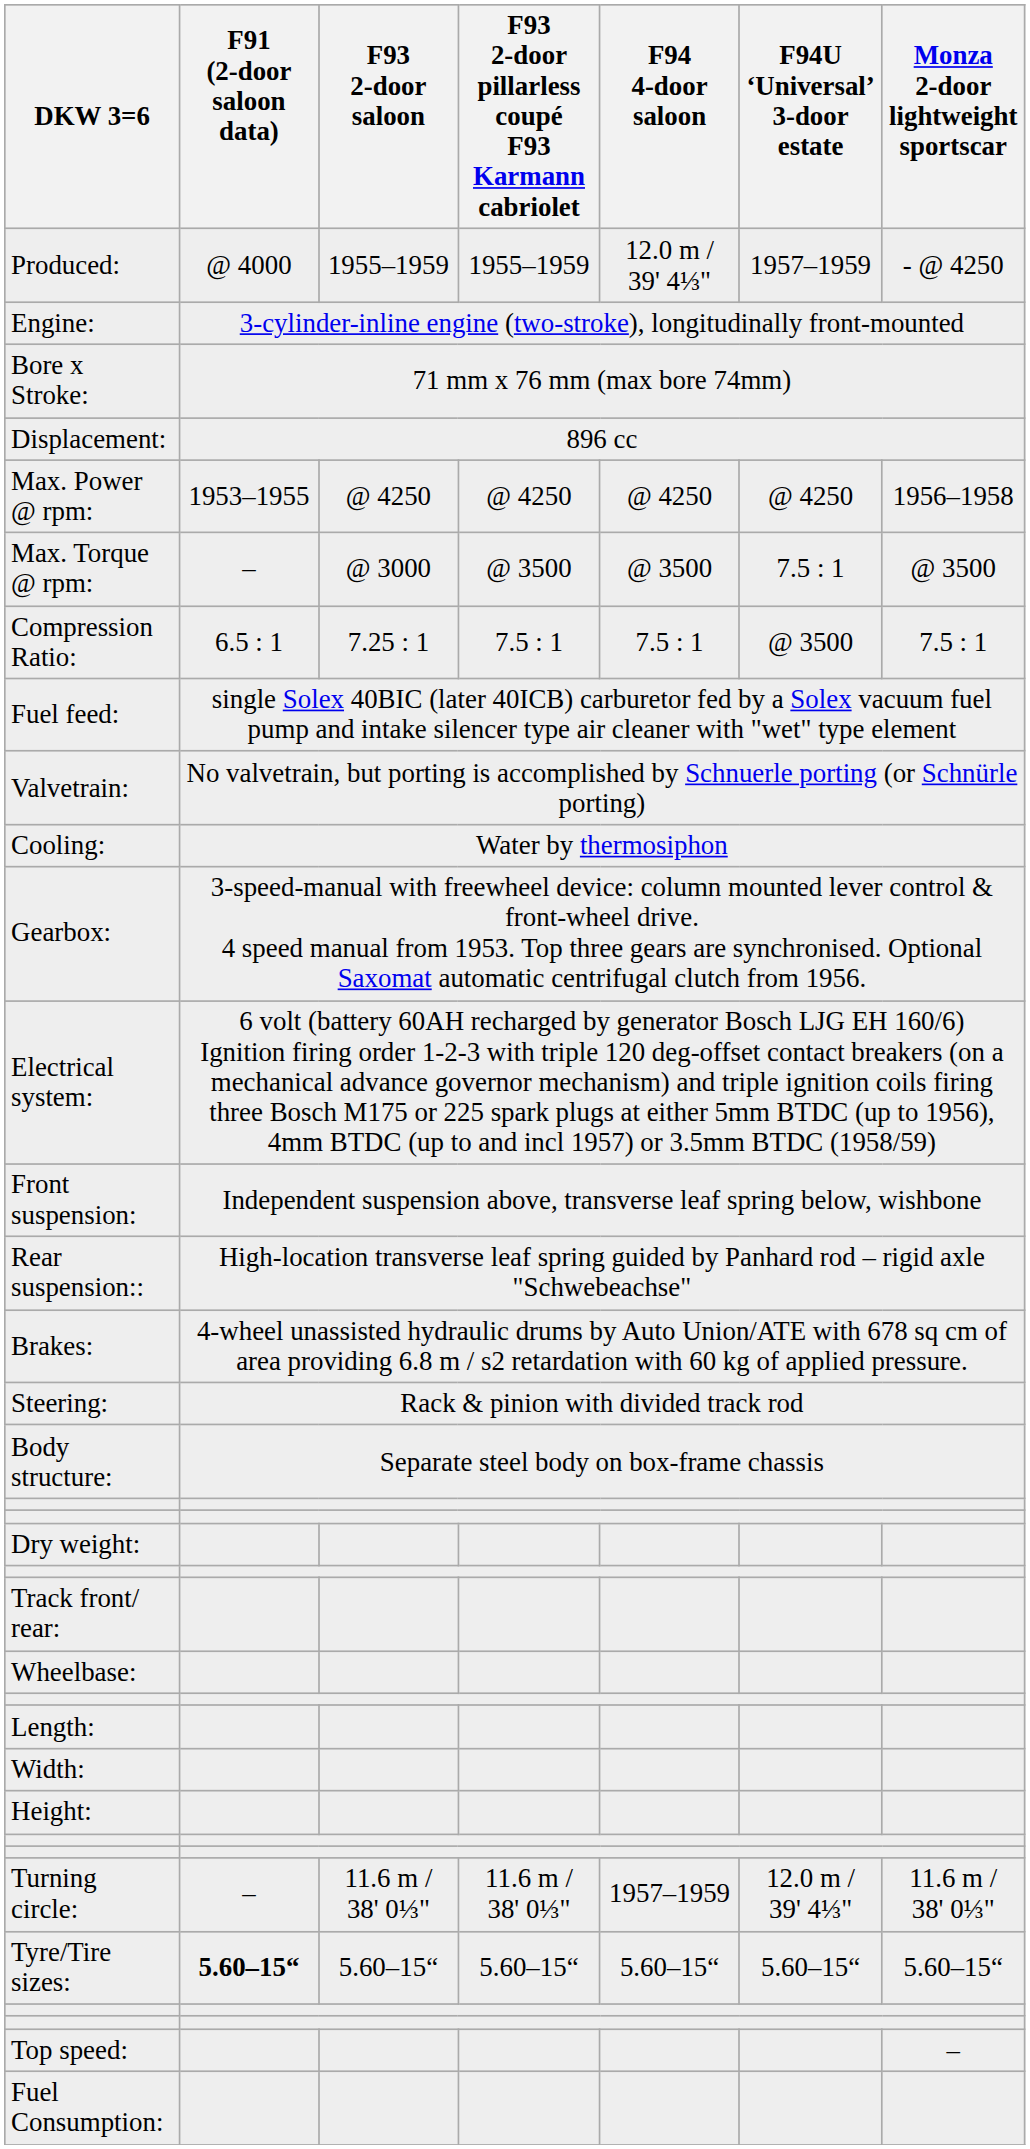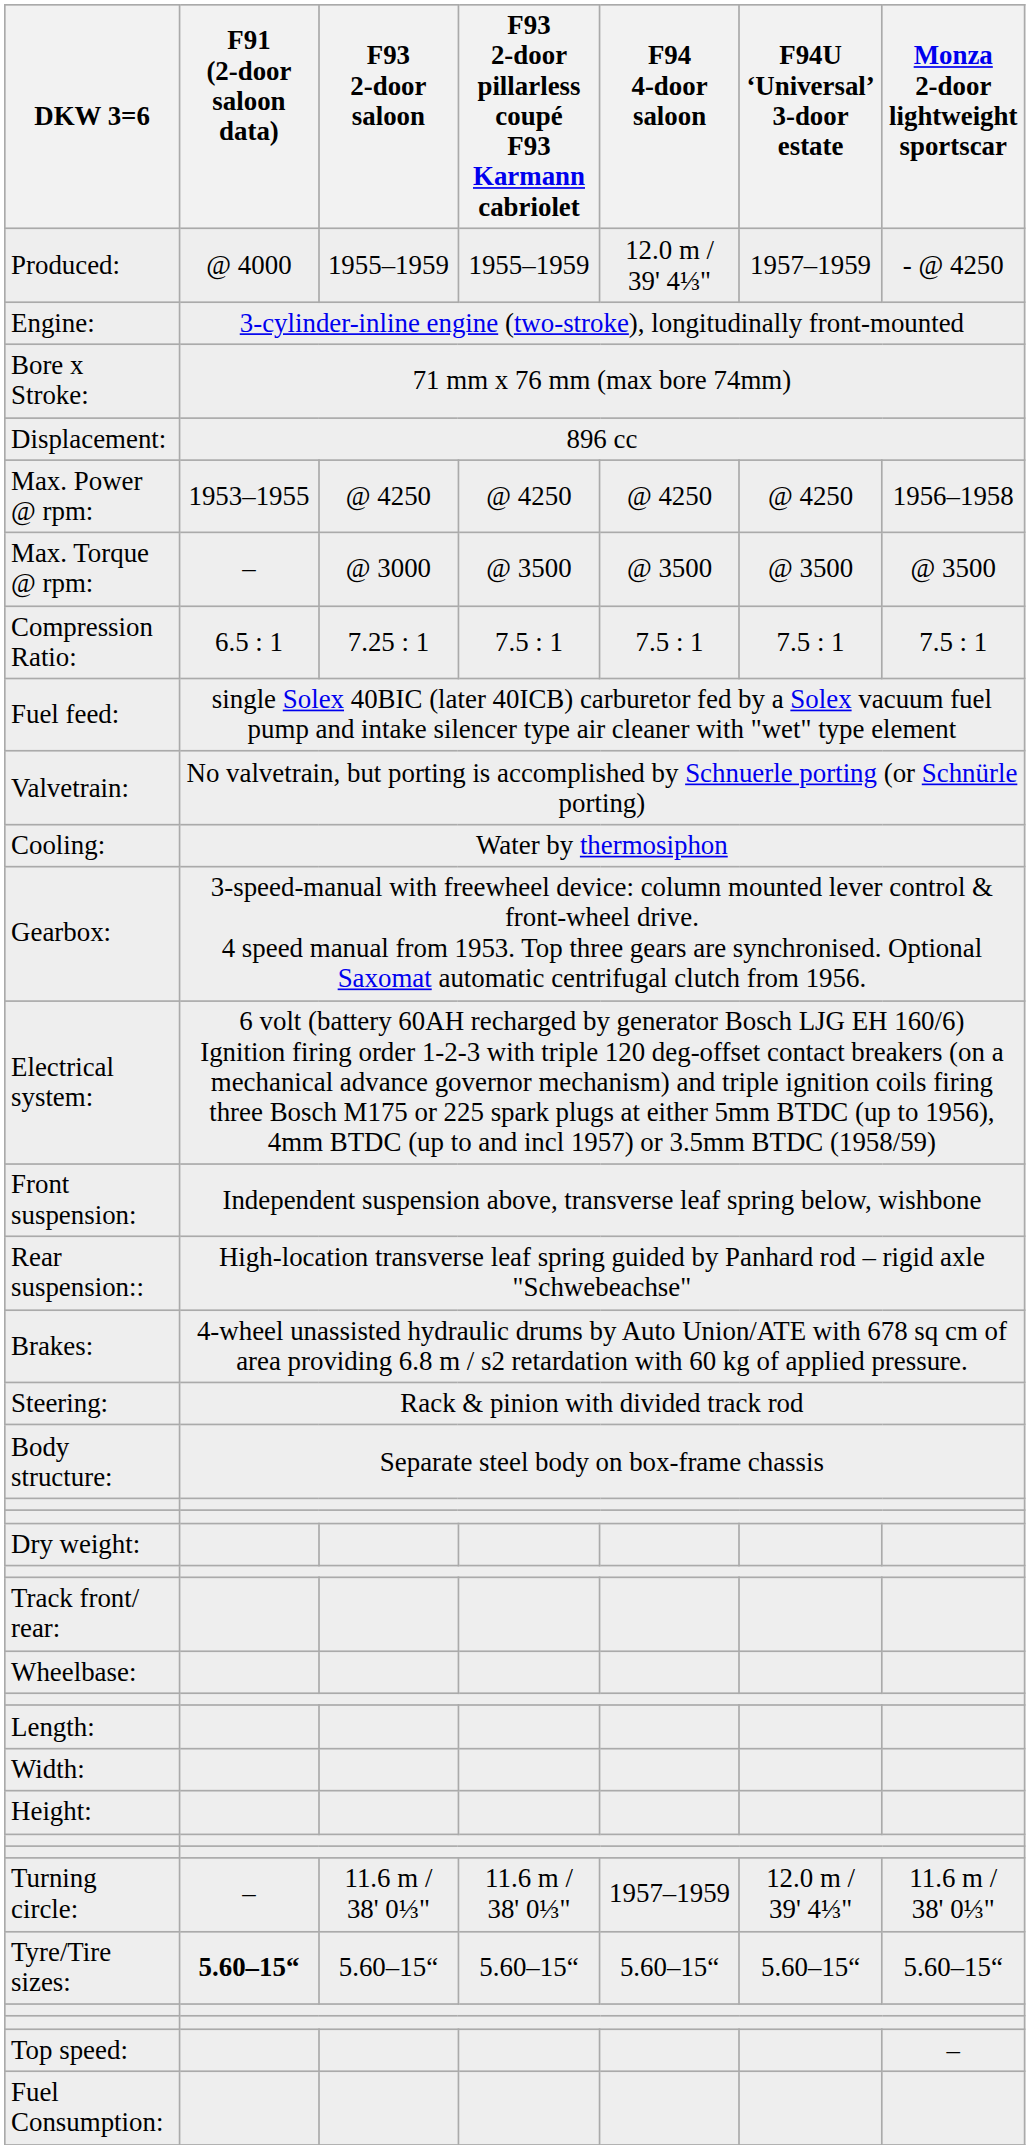Max. Torque @ rpm: | F94U ‘Universal’ 3-door estate: 7.5 : 1 -> @ 3500
Compression Ratio: | F94U ‘Universal’ 3-door estate: @ 3500 -> 7.5 : 1
